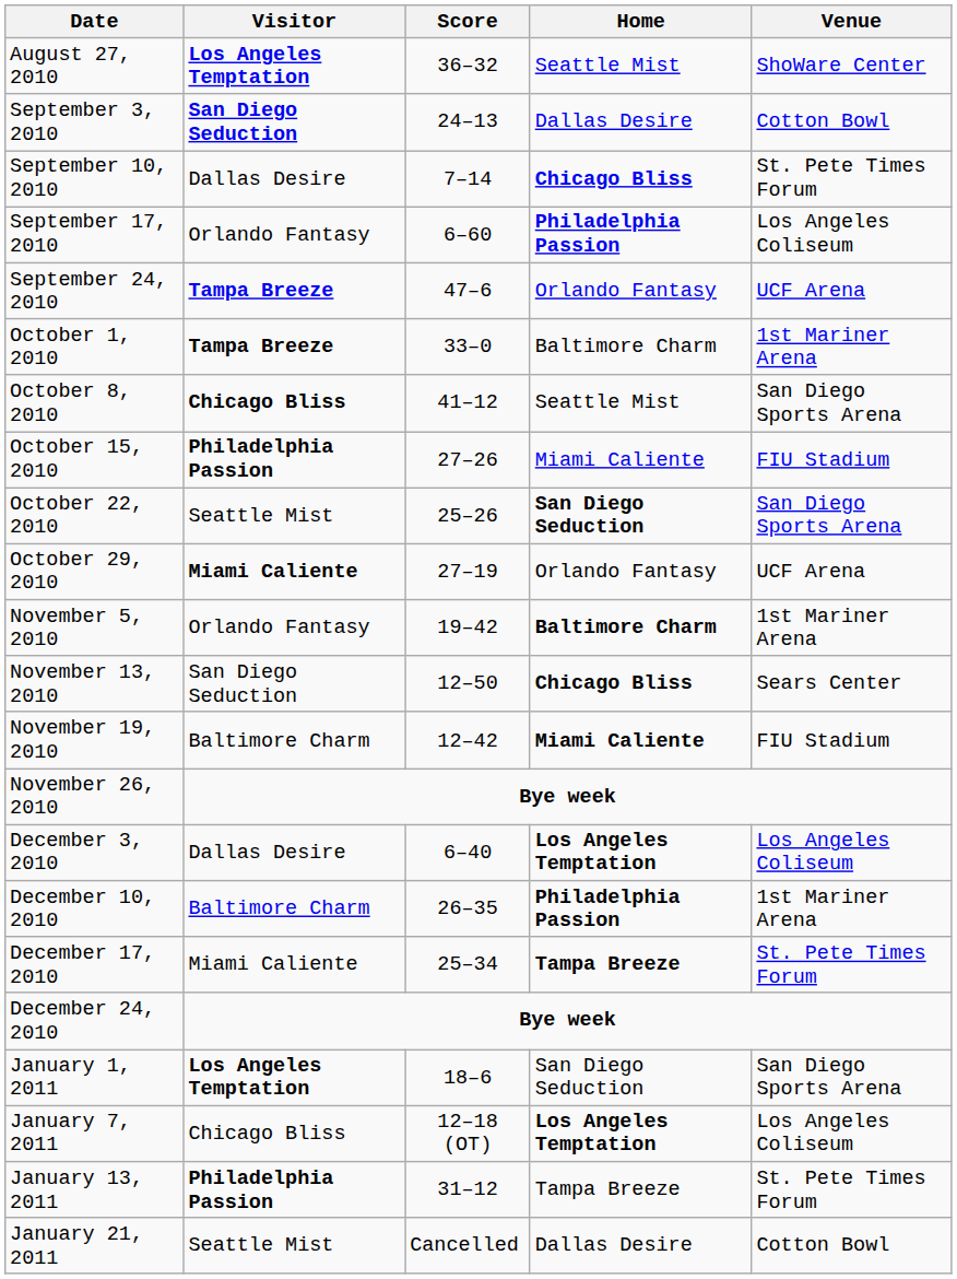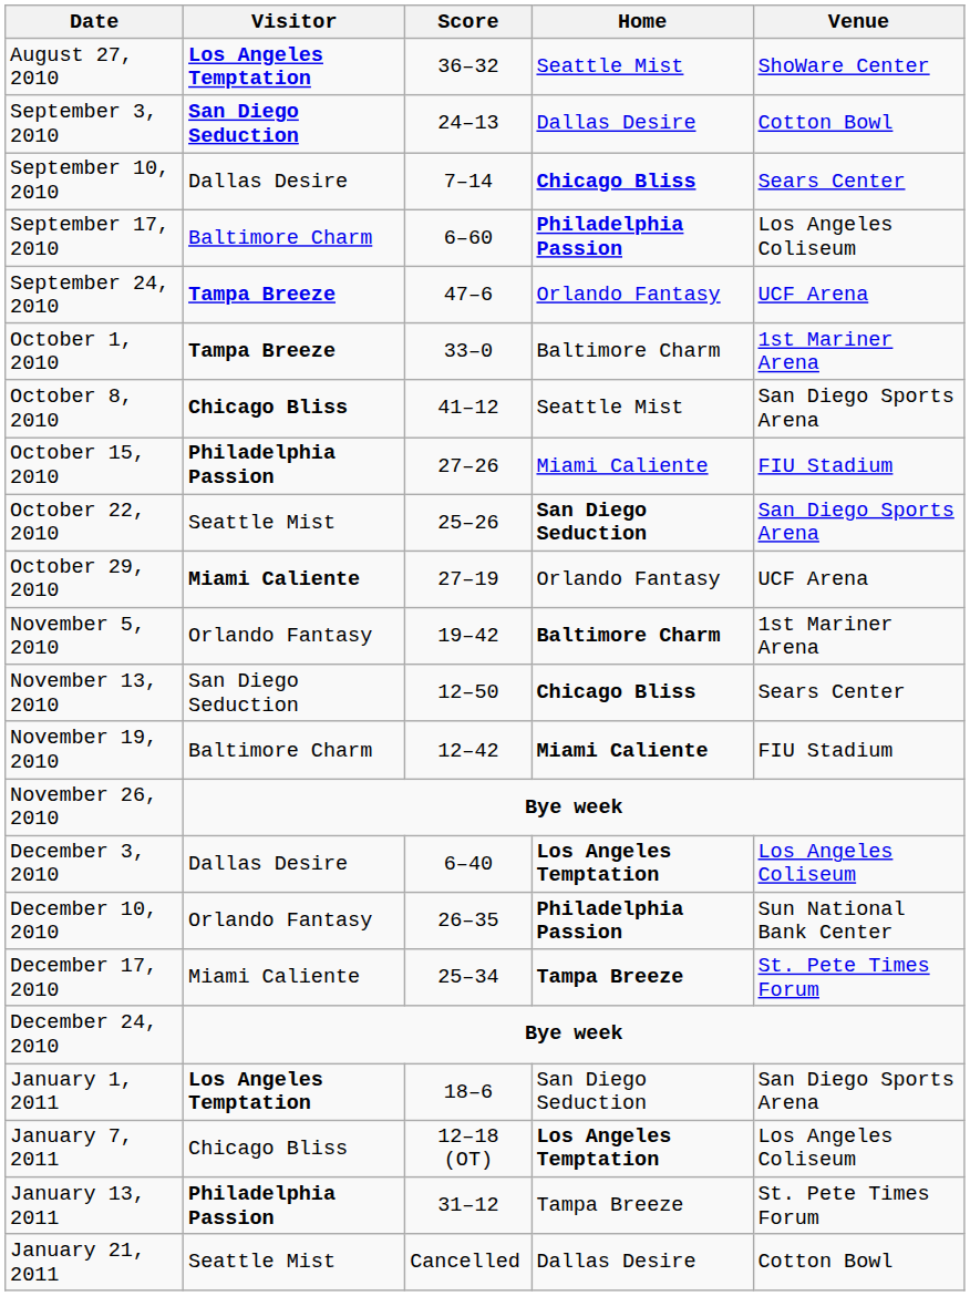September 10, 2010 | Venue: St. Pete Times Forum -> Sears Center
September 17, 2010 | Visitor: Orlando Fantasy -> Baltimore Charm
December 10, 2010 | Visitor: Baltimore Charm -> Orlando Fantasy
December 10, 2010 | Venue: 1st Mariner Arena -> Sun National Bank Center
